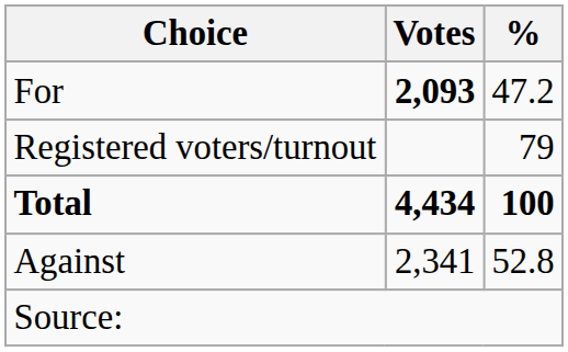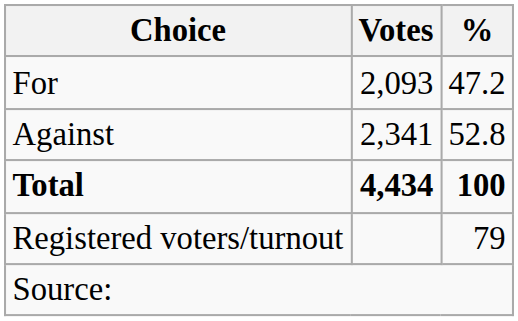For | Votes: bold -> normal
rows swapped: Against <-> Registered voters/turnout
